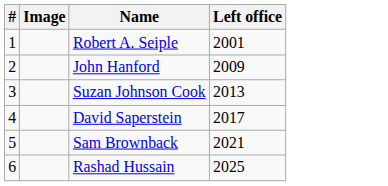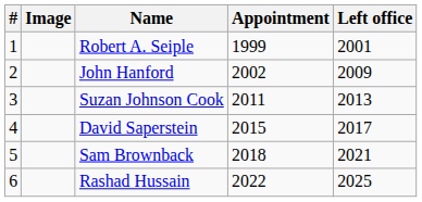+ column: Appointment | 1999 | 2002 | 2011 | 2015 | 2018 | 2022
